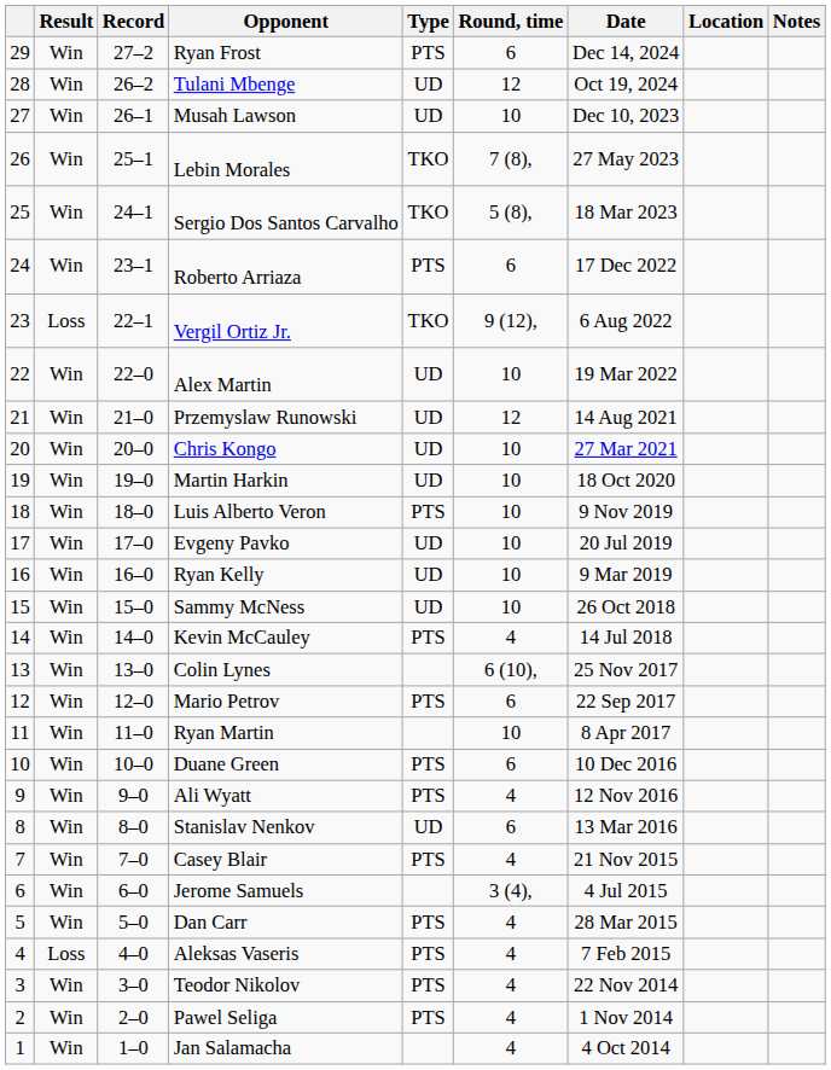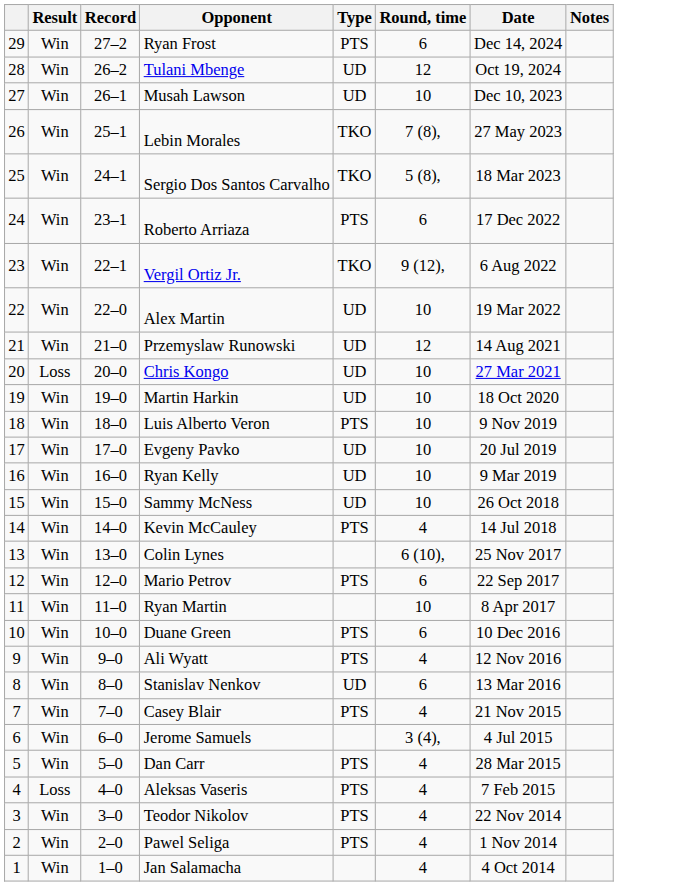- column: Location
Vergil Ortiz Jr. | Result: Loss -> Win
Chris Kongo | Result: Win -> Loss
